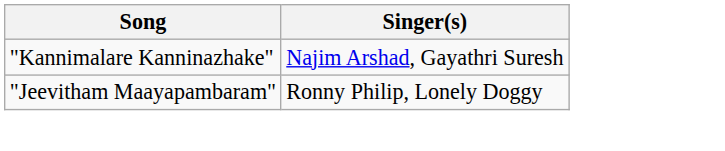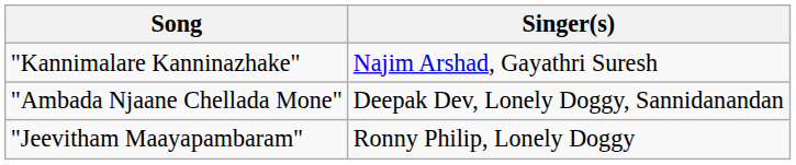+ row: "Ambada Njaane Chellada Mone" | Deepak Dev, Lonely Doggy, Sannidanandan
